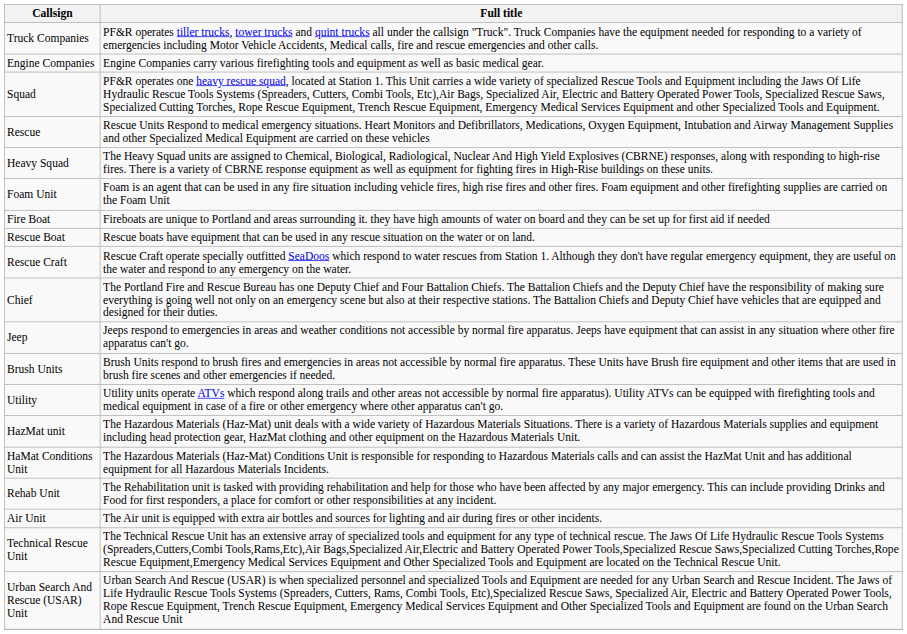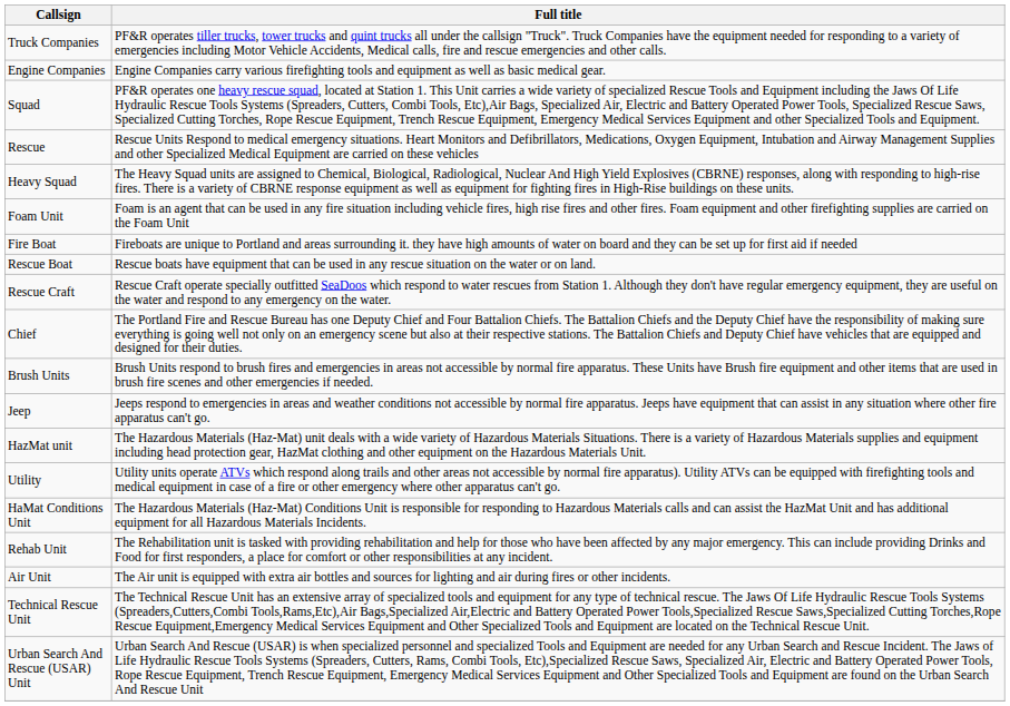rows swapped: Brush Units <-> Jeep
rows swapped: Utility <-> HazMat unit
